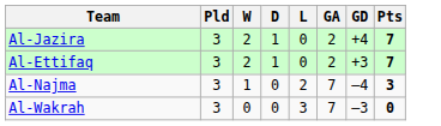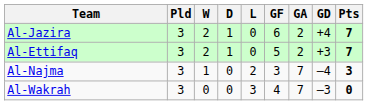+ column: GF | 6 | 5 | 3 | 4
